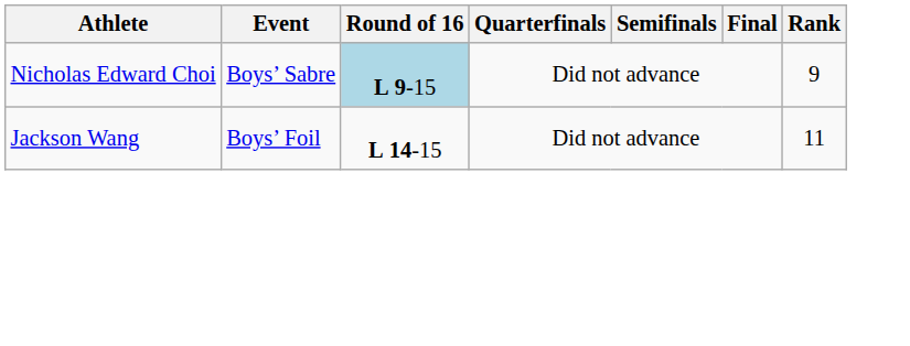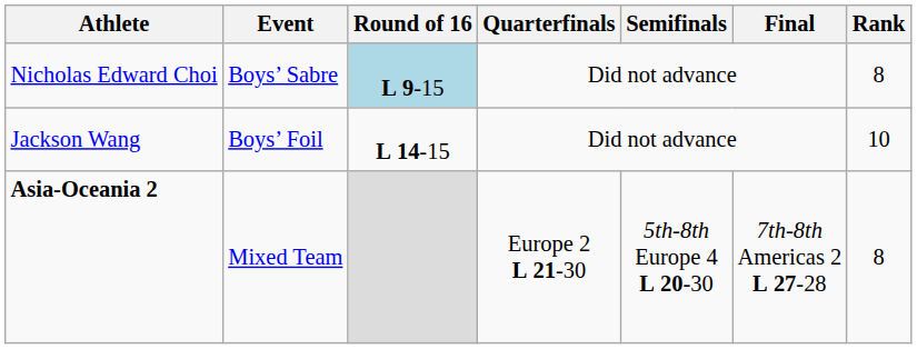Nicholas Edward Choi | Rank: 9 -> 8
Jackson Wang | Rank: 11 -> 10
+ row: Asia-Oceania 2 | Mixed Team | Europe 2 L 21-30 | 5th-8th Europe 4 L 20-30 | 7th-8th Americas 2 L 27-28 | 8
